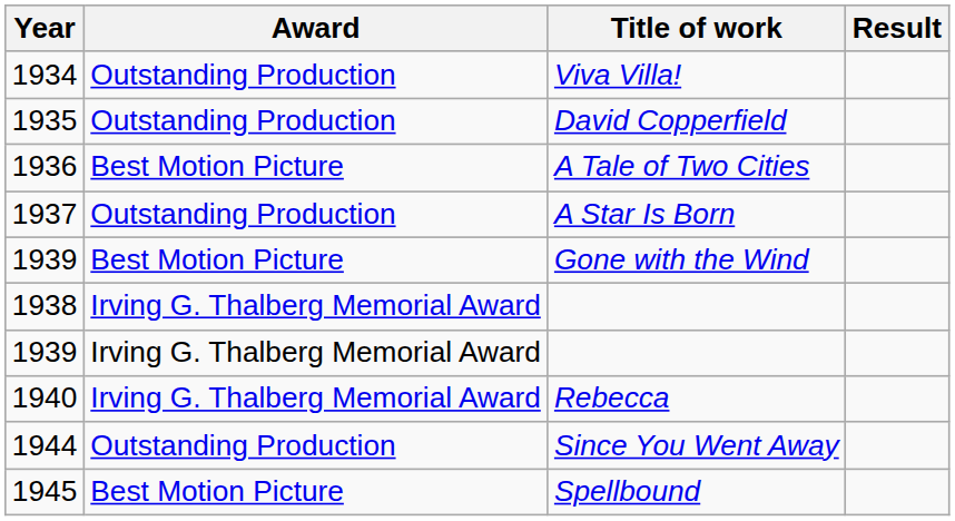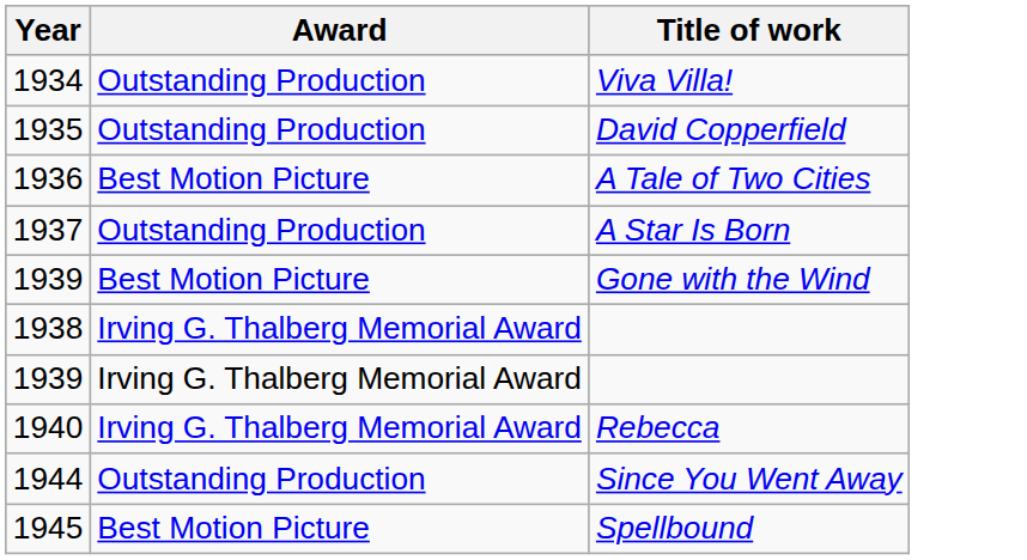- column: Result
